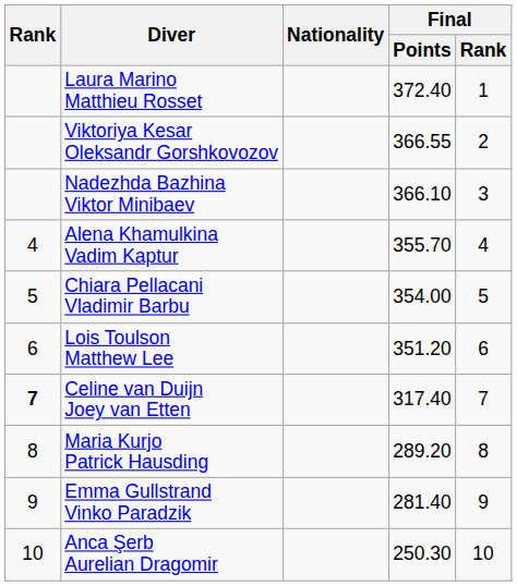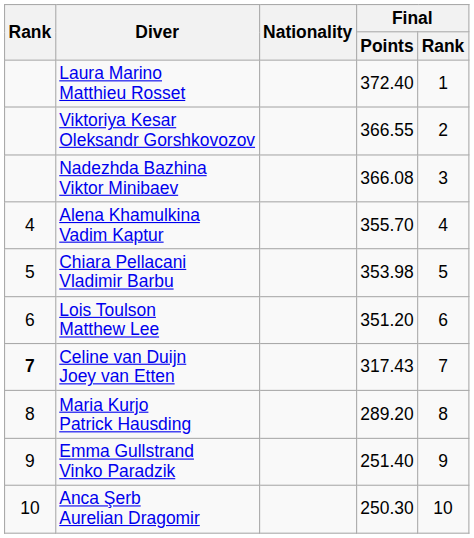Nadezhda Bazhina Viktor Minibaev | Final / Points: 366.10 -> 366.08
Chiara Pellacani Vladimir Barbu | Final / Points: 354.00 -> 353.98
Celine van Duijn Joey van Etten | Final / Points: 317.40 -> 317.43
Emma Gullstrand Vinko Paradzik | Final / Points: 281.40 -> 251.40
